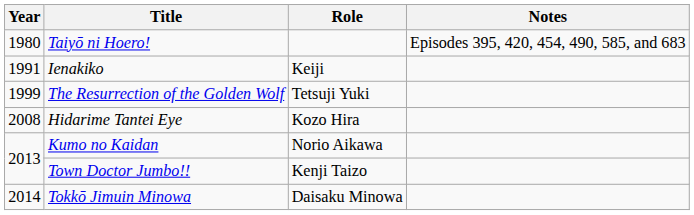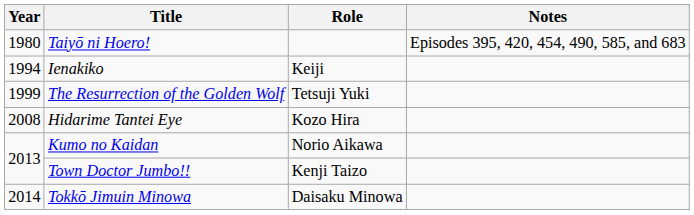Ienakiko | Year: 1991 -> 1994
